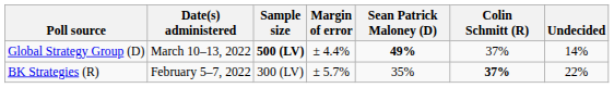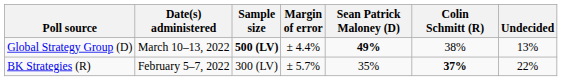Global Strategy Group (D) | Colin Schmitt (R): 37% -> 38%
Global Strategy Group (D) | Undecided: 14% -> 13%
